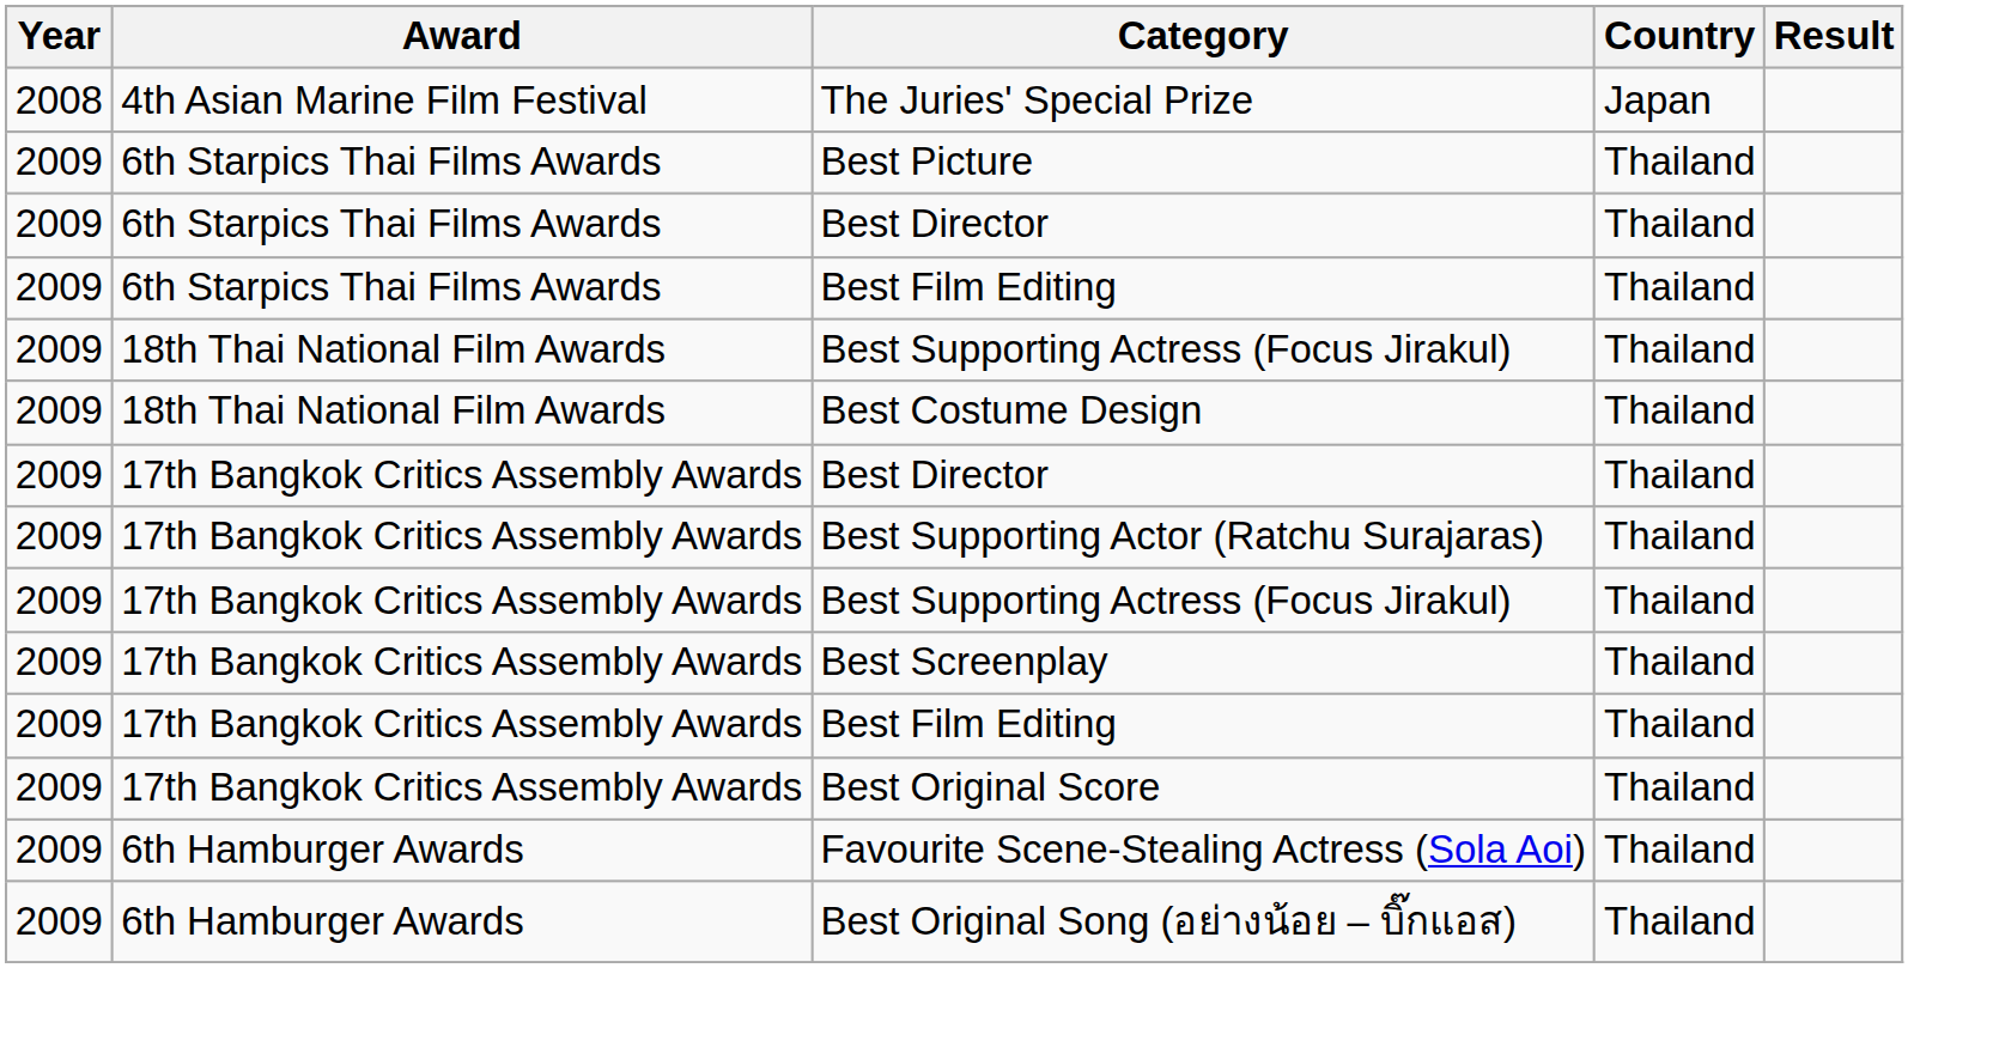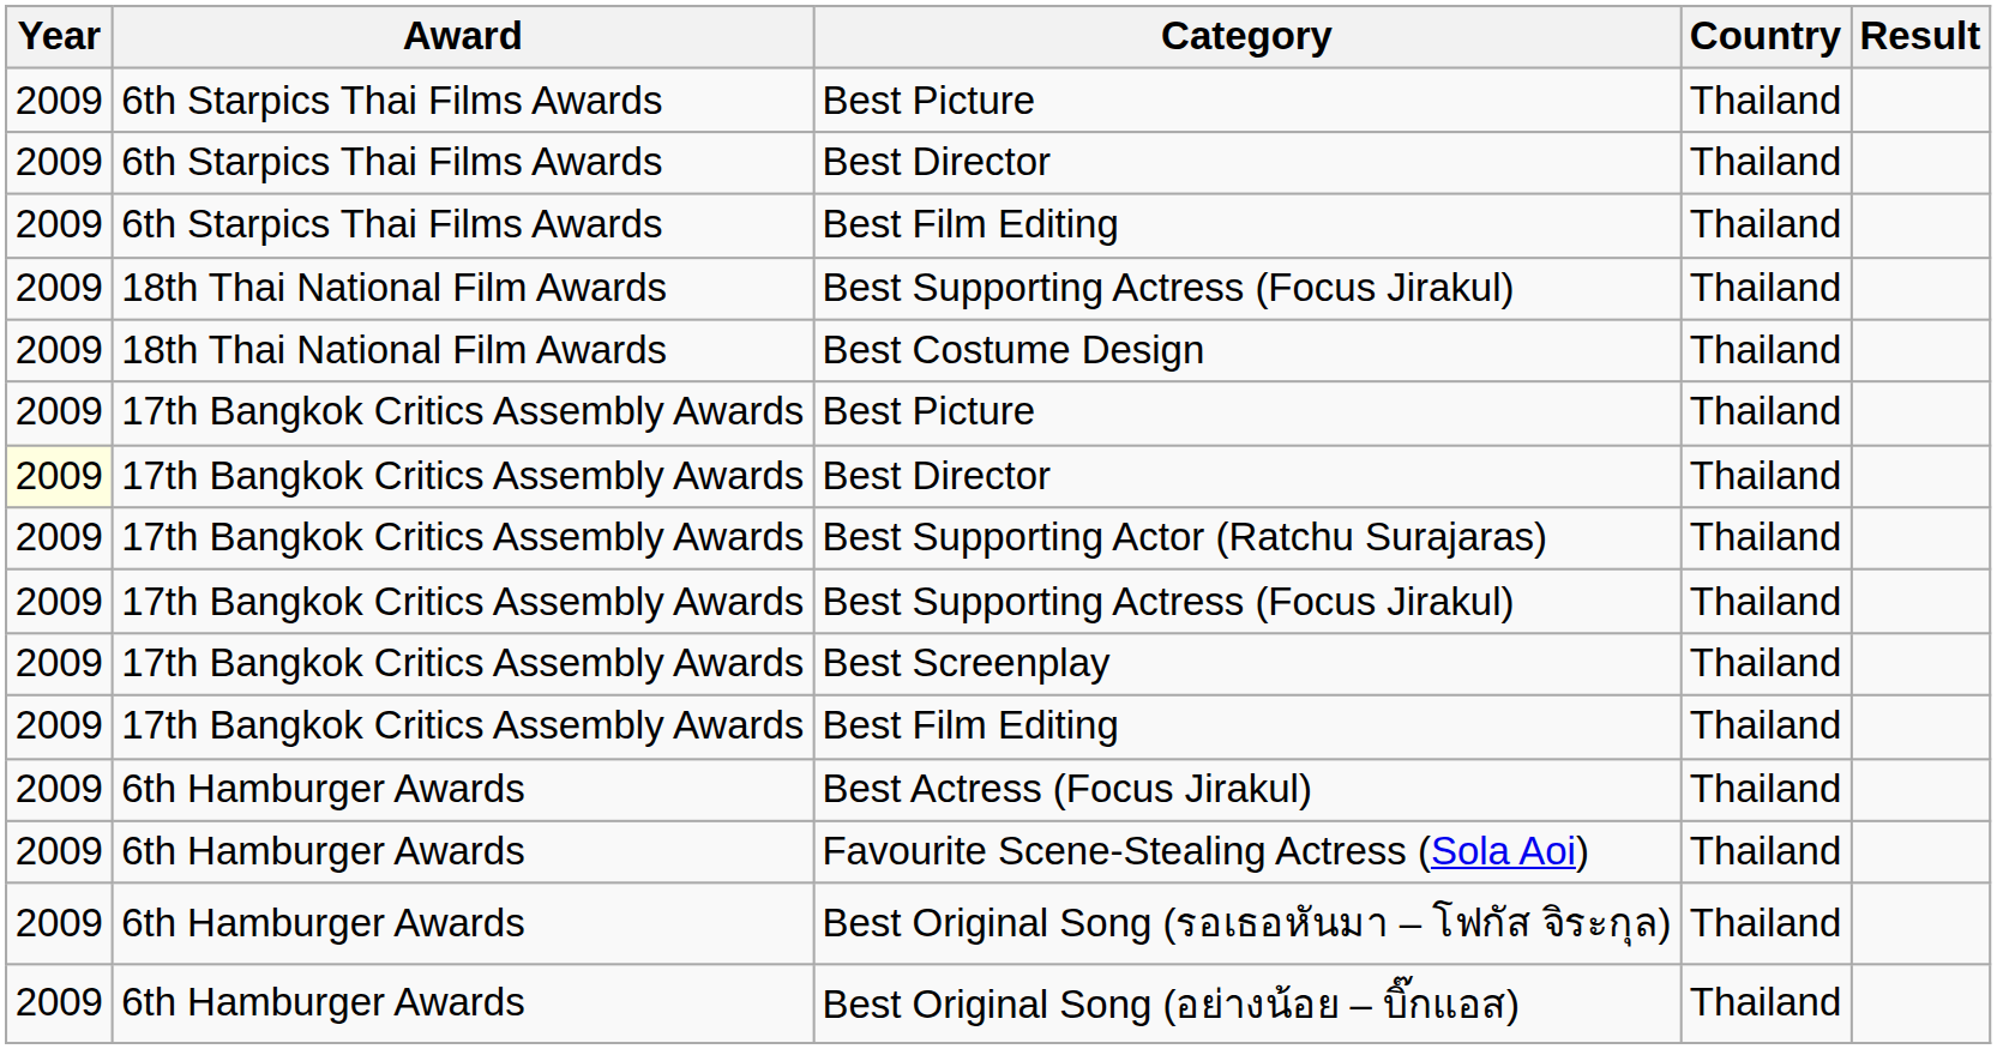- row: 2008 | 4th Asian Marine Film Festival | The Juries' Special Prize | Japan
+ row: 2009 | 17th Bangkok Critics Assembly Awards | Best Picture | Thailand
17th Bangkok Critics Assembly Awards / Best Director | Year: no background -> lightyellow background
- row: 2009 | 17th Bangkok Critics Assembly Awards | Best Original Score | Thailand
+ row: 2009 | 6th Hamburger Awards | Best Actress (Focus Jirakul) | Thailand
+ row: 2009 | 6th Hamburger Awards | Best Original Song (รอเธอหันมา – โฟกัส จิระกุล) | Thailand
